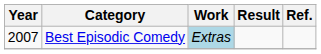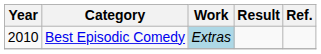Best Episodic Comedy | Year: 2007 -> 2010
